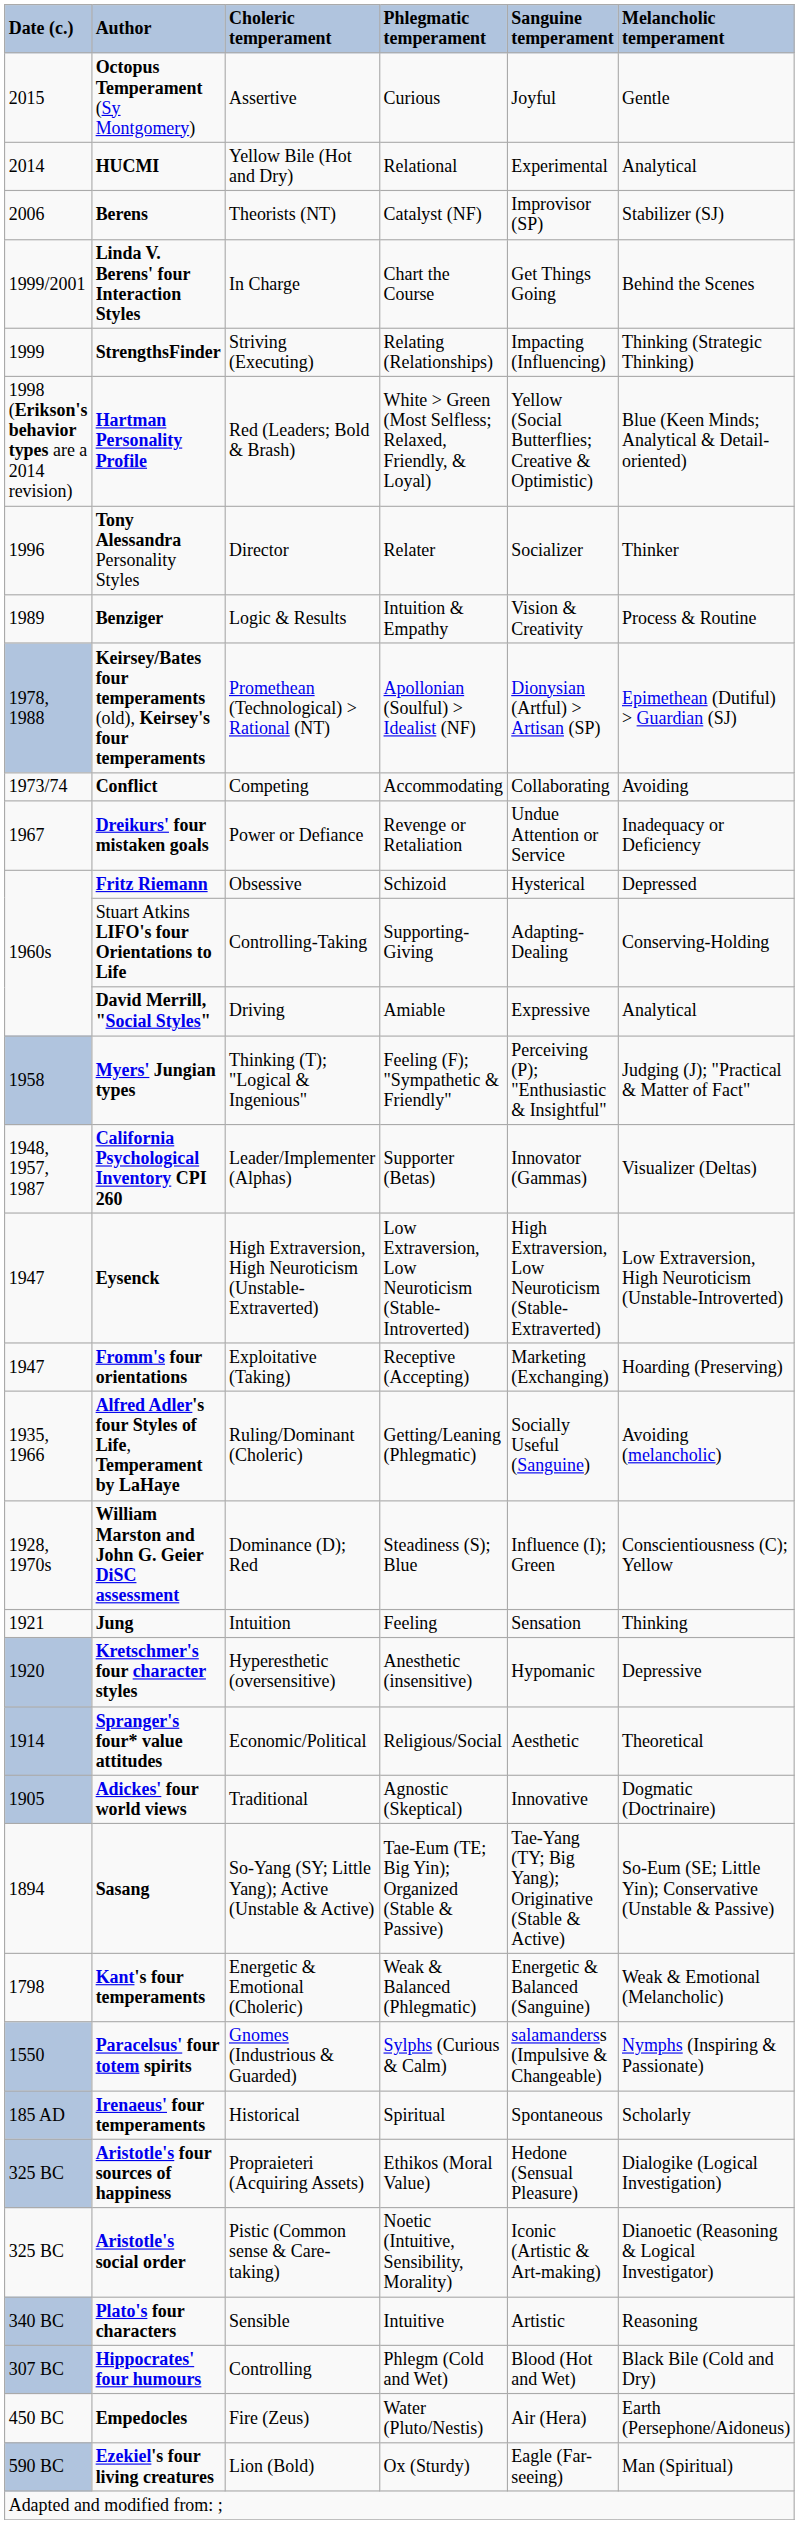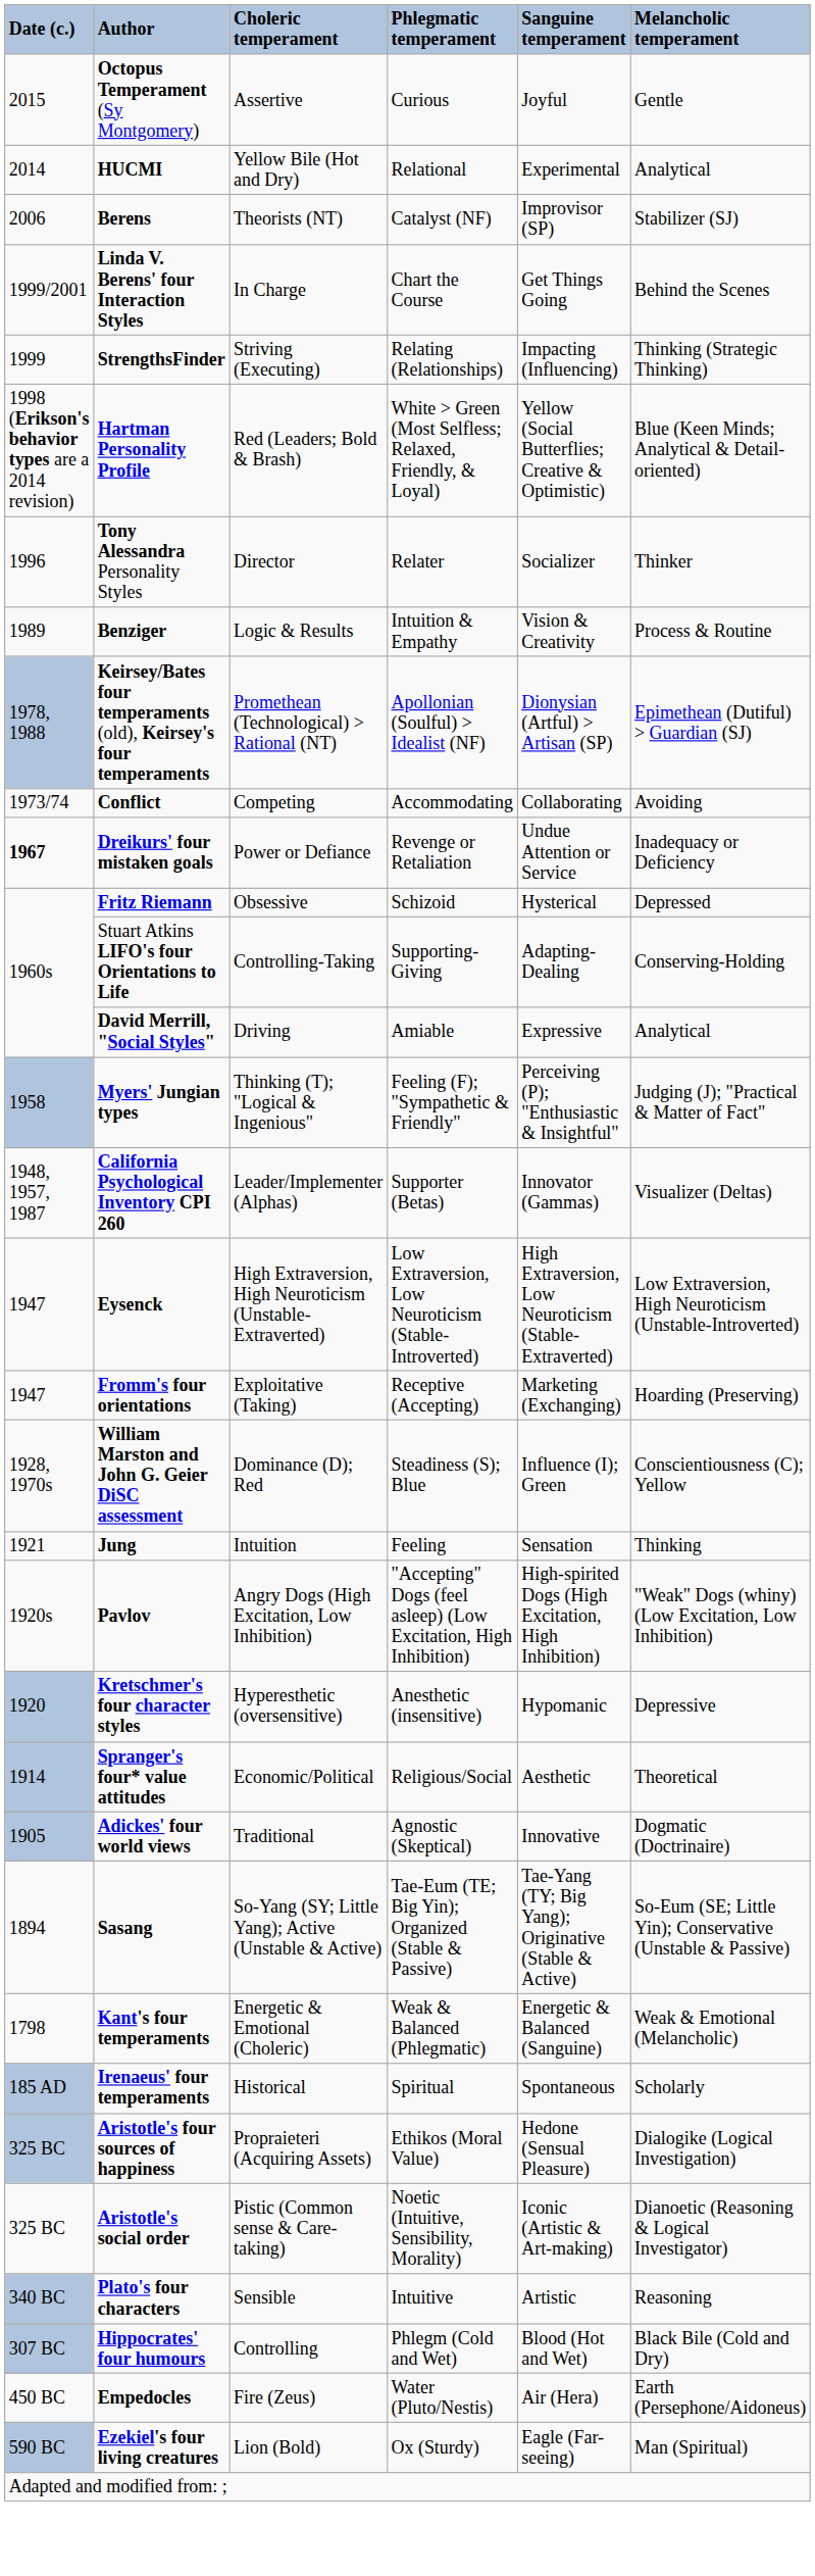Dreikurs' four mistaken goals | Date (c.): normal -> bold
- row: 1935, 1966 | Alfred Adler's four Styles of Life, Temperament by LaHaye | Ruling/Dominant (Choleric) | Getting/Leaning (Phlegmatic) | Socially Useful (Sanguine) | Avoiding (melancholic)
+ row: 1920s | Pavlov | Angry Dogs (High Excitation, Low Inhibition) | "Accepting" Dogs (feel asleep) (Low Excitation, High Inhibition) | High-spirited Dogs (High Excitation, High Inhibition) | "Weak" Dogs (whiny) (Low Excitation, Low Inhibition)
- row: 1550 | Paracelsus' four totem spirits | Gnomes (Industrious & Guarded) | Sylphs (Curious & Calm) | salamanderss (Impulsive & Changeable) | Nymphs (Inspiring & Passionate)
